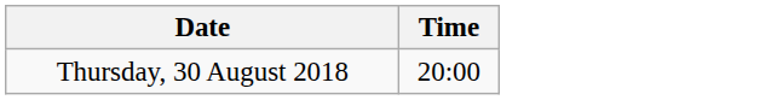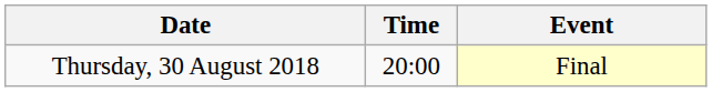+ column: Event | Final
